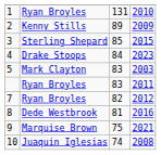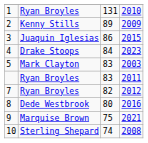3 | column 2: Sterling Shepard -> Juaquin Iglesias
3 | column 3: 85 -> 86
8 | column 3: 81 -> 80
10 | column 2: Juaquin Iglesias -> Sterling Shepard
